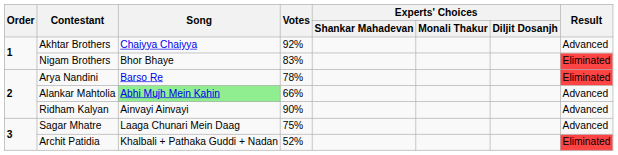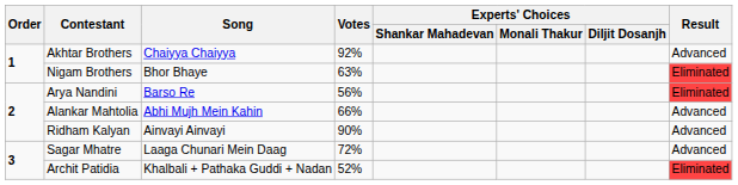Nigam Brothers | Votes: 83% -> 63%
Arya Nandini | Votes: 78% -> 56%
Alankar Mahtolia | Song: lightgreen background -> no background
Sagar Mhatre | Votes: 75% -> 72%
